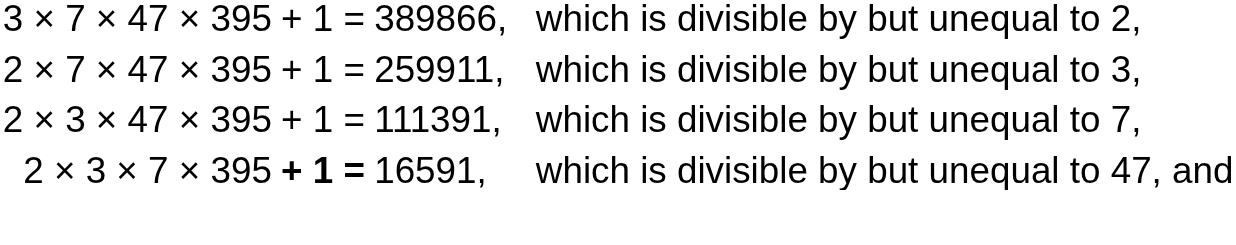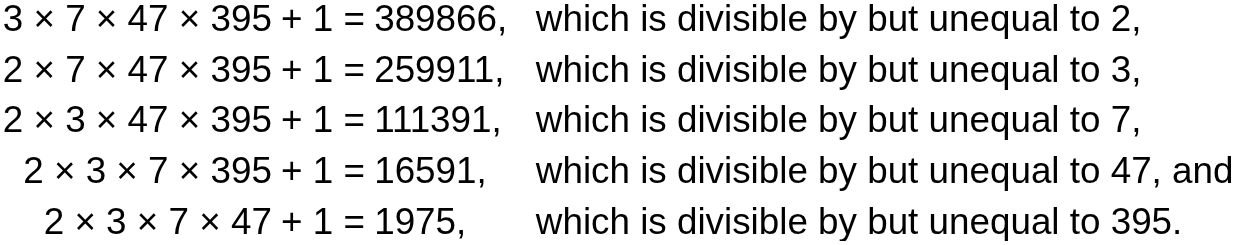2 × 3 × 7 × 395 | column 2: bold -> normal
+ row: 2 × 3 × 7 × 47 | + 1 = | 1975, | which is divisible by but unequal to 395.
